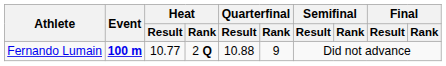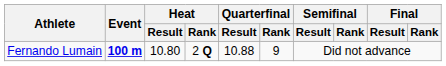Fernando Lumain | Heat / Result: 10.77 -> 10.80
